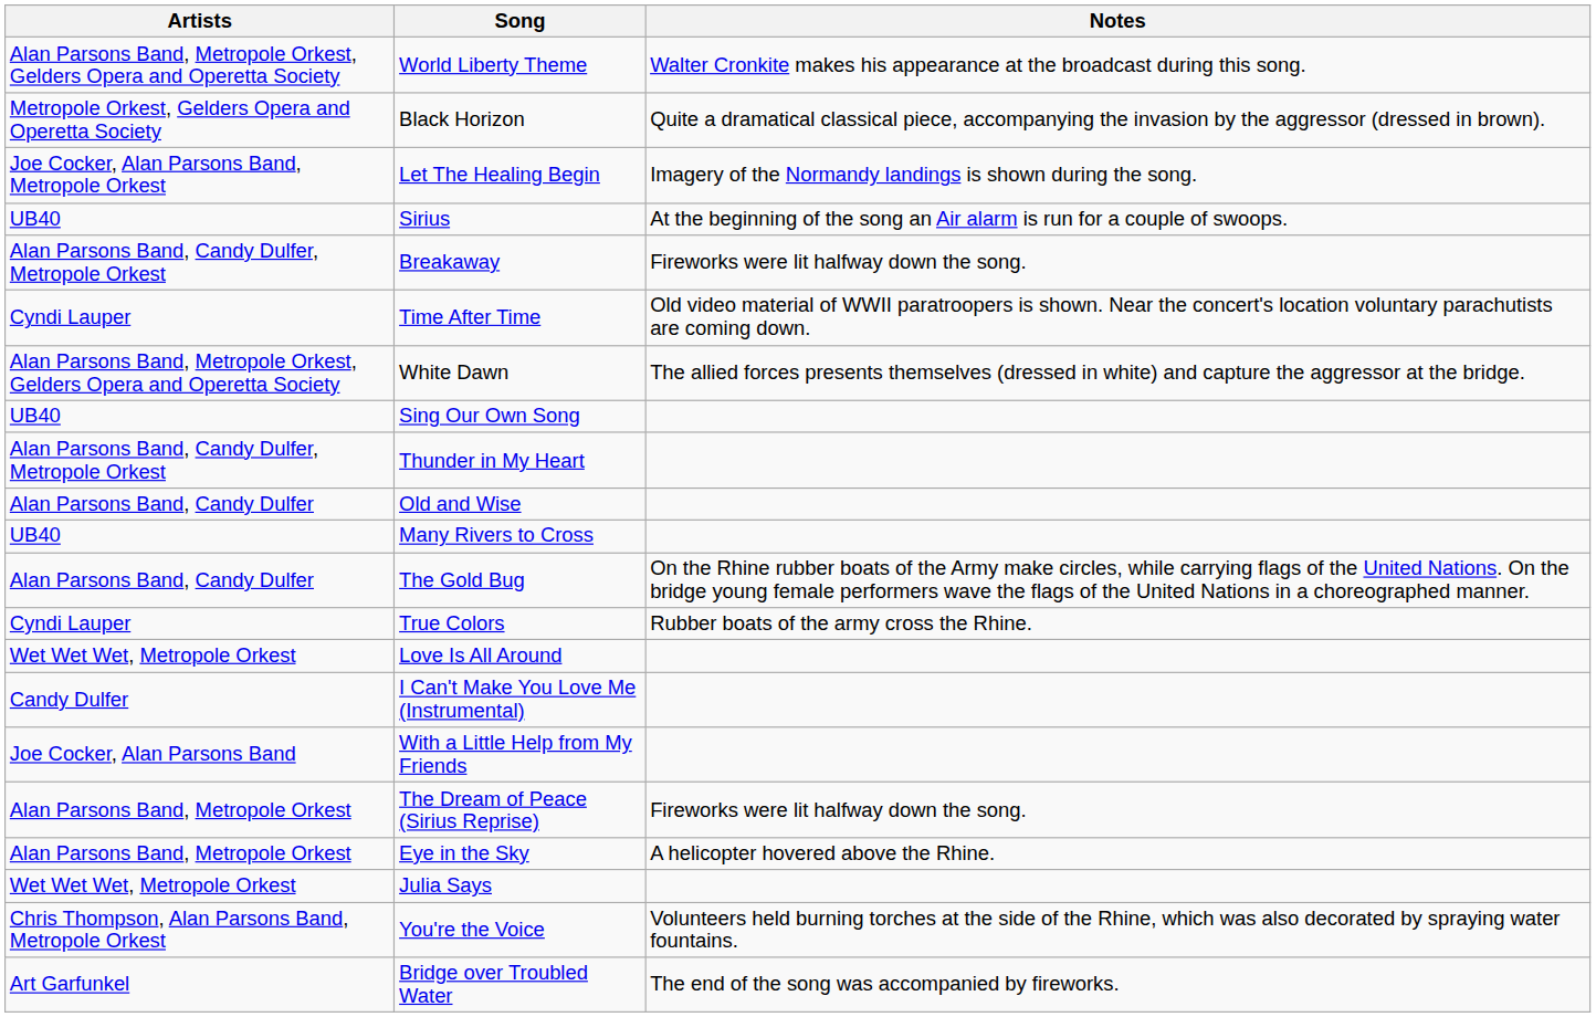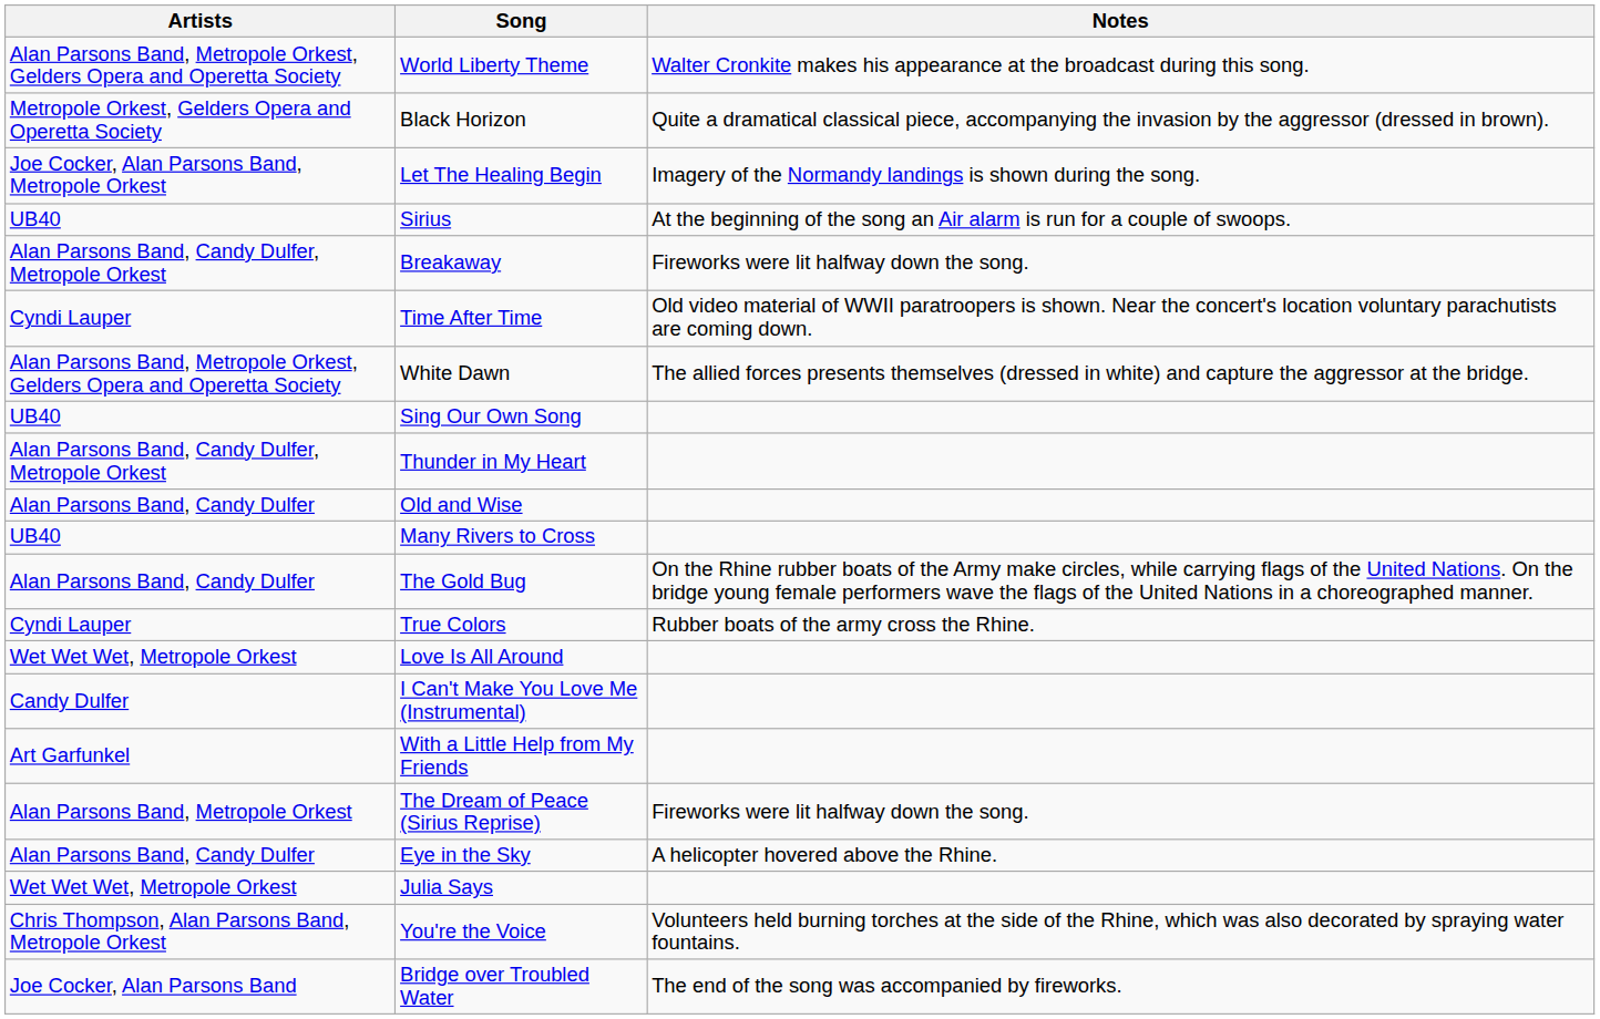With a Little Help from My Friends | Artists: Joe Cocker, Alan Parsons Band -> Art Garfunkel
Eye in the Sky | Artists: Alan Parsons Band, Metropole Orkest -> Alan Parsons Band, Candy Dulfer
Bridge over Troubled Water | Artists: Art Garfunkel -> Joe Cocker, Alan Parsons Band
